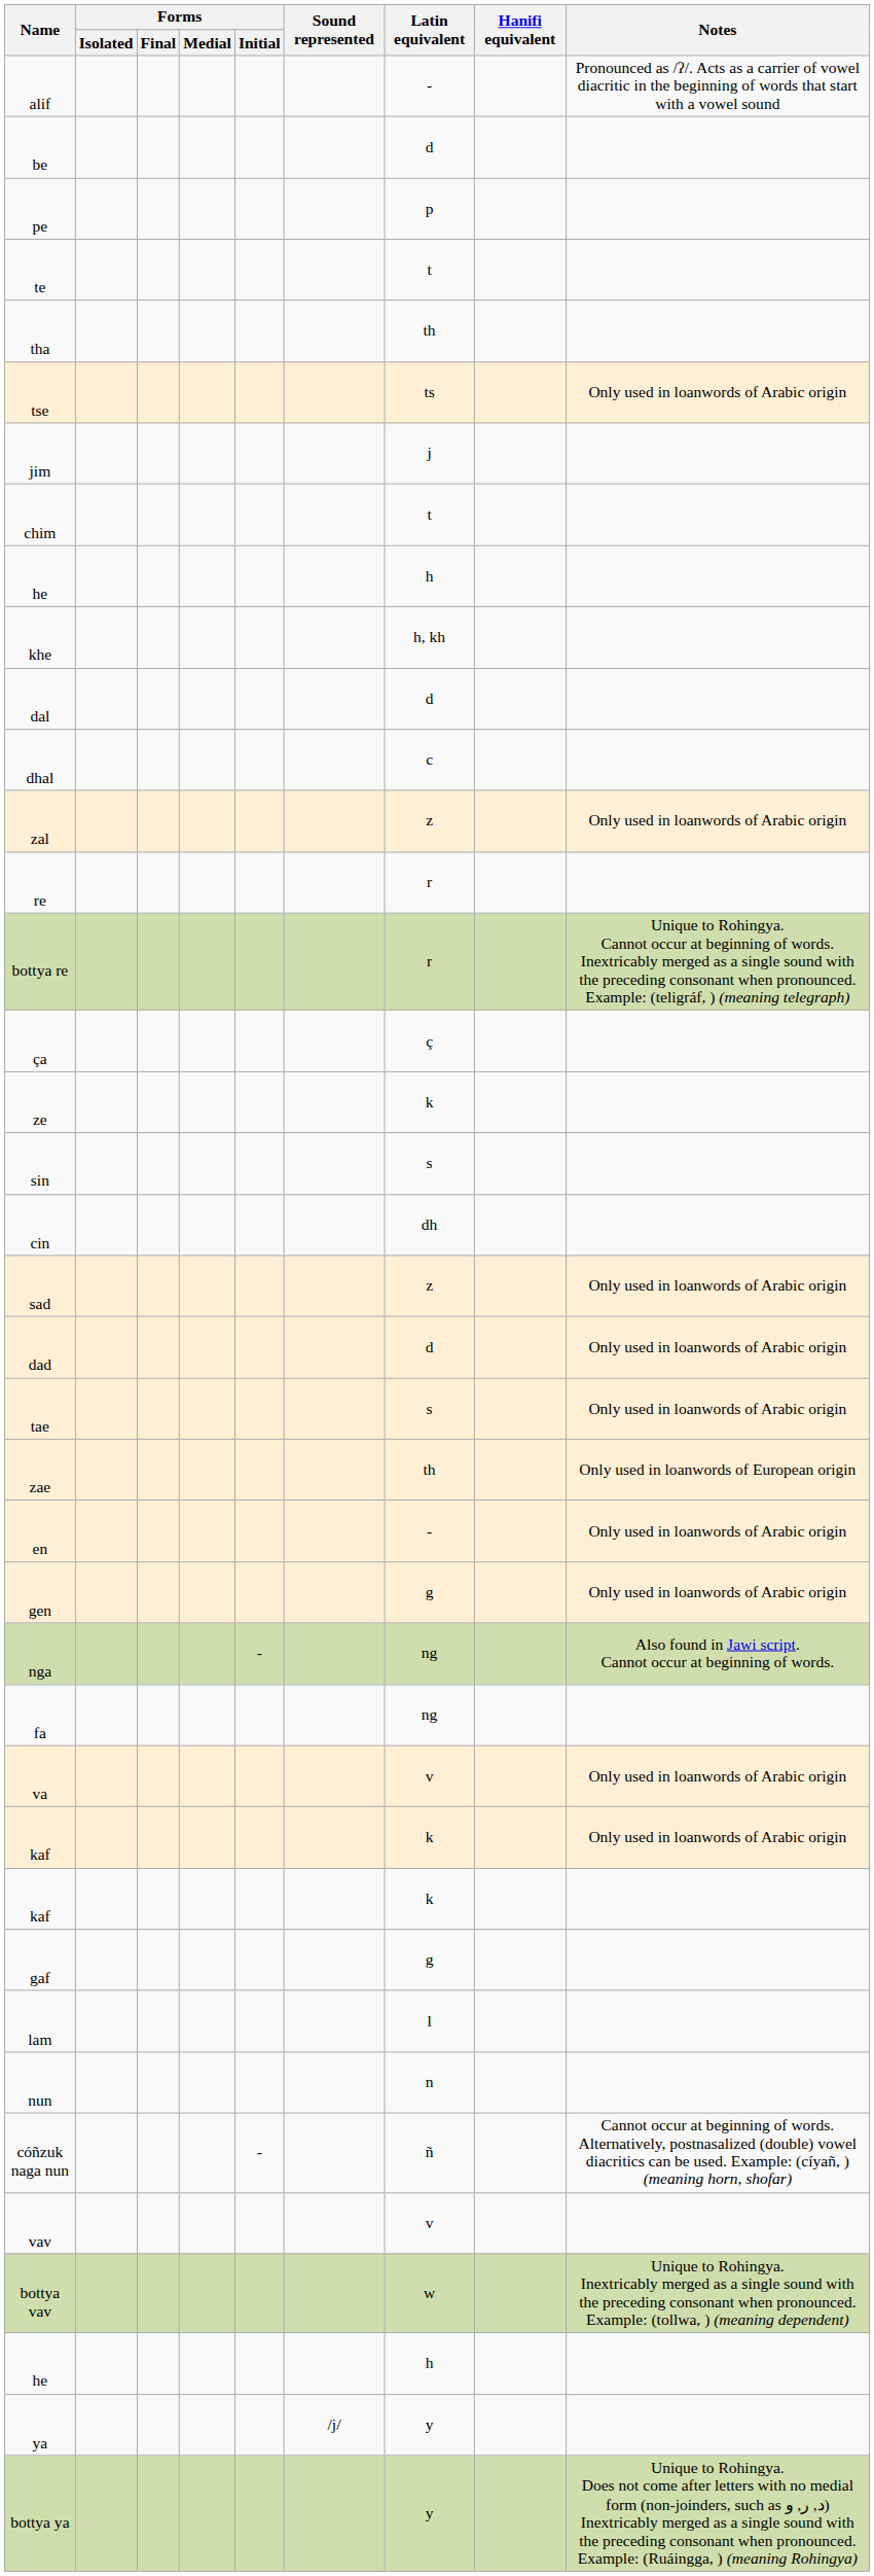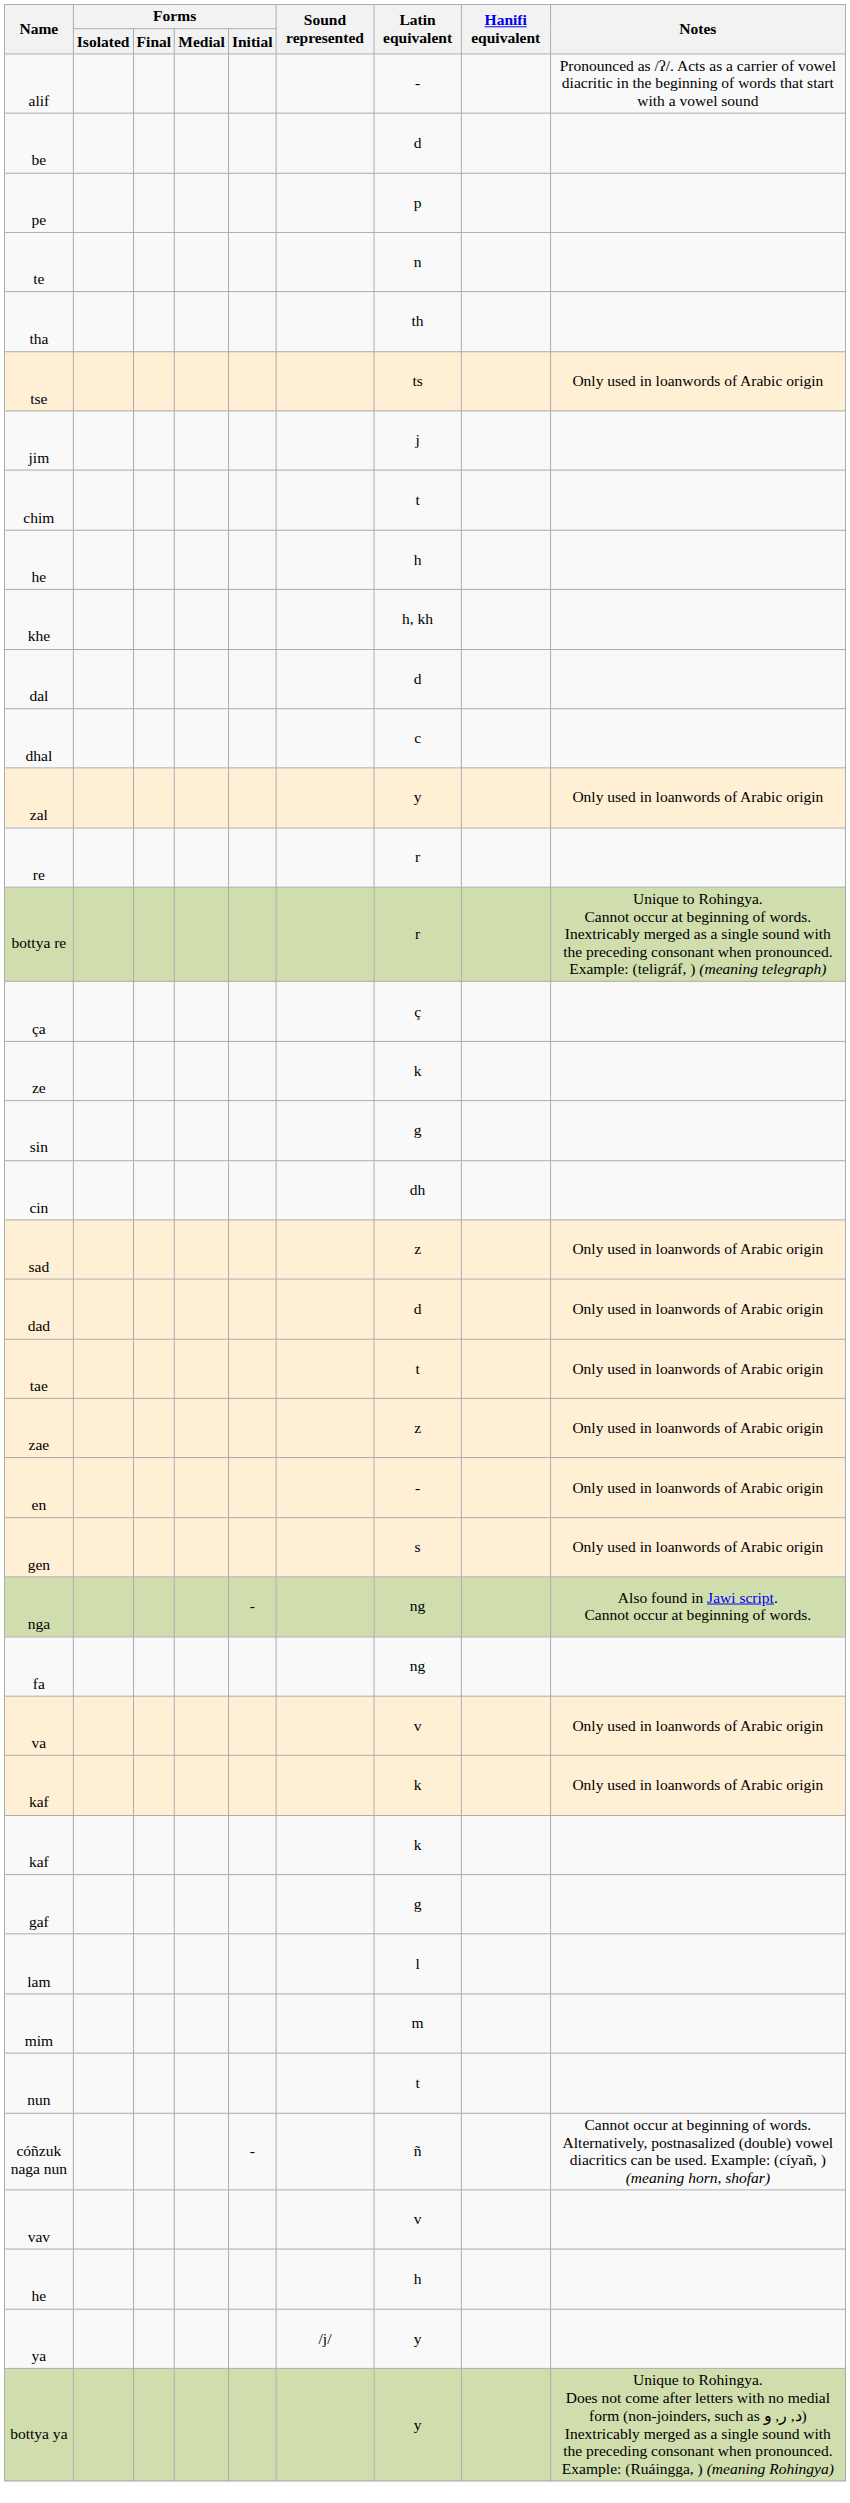te | Latin equivalent: t -> n
zal | Latin equivalent: z -> y
sin | Latin equivalent: s -> g
tae | Latin equivalent: s -> t
zae | Latin equivalent: th -> z
zae | Notes: Only used in loanwords of European origin -> Only used in loanwords of Arabic origin
gen | Latin equivalent: g -> s
+ row: mim | m
nun | Latin equivalent: n -> t
- row: bottya vav | w | Unique to Rohingya. Inextricably merged as a single sound with the preceding consonant when pronounced. Example: (tollwa, ) (meaning dependent)
